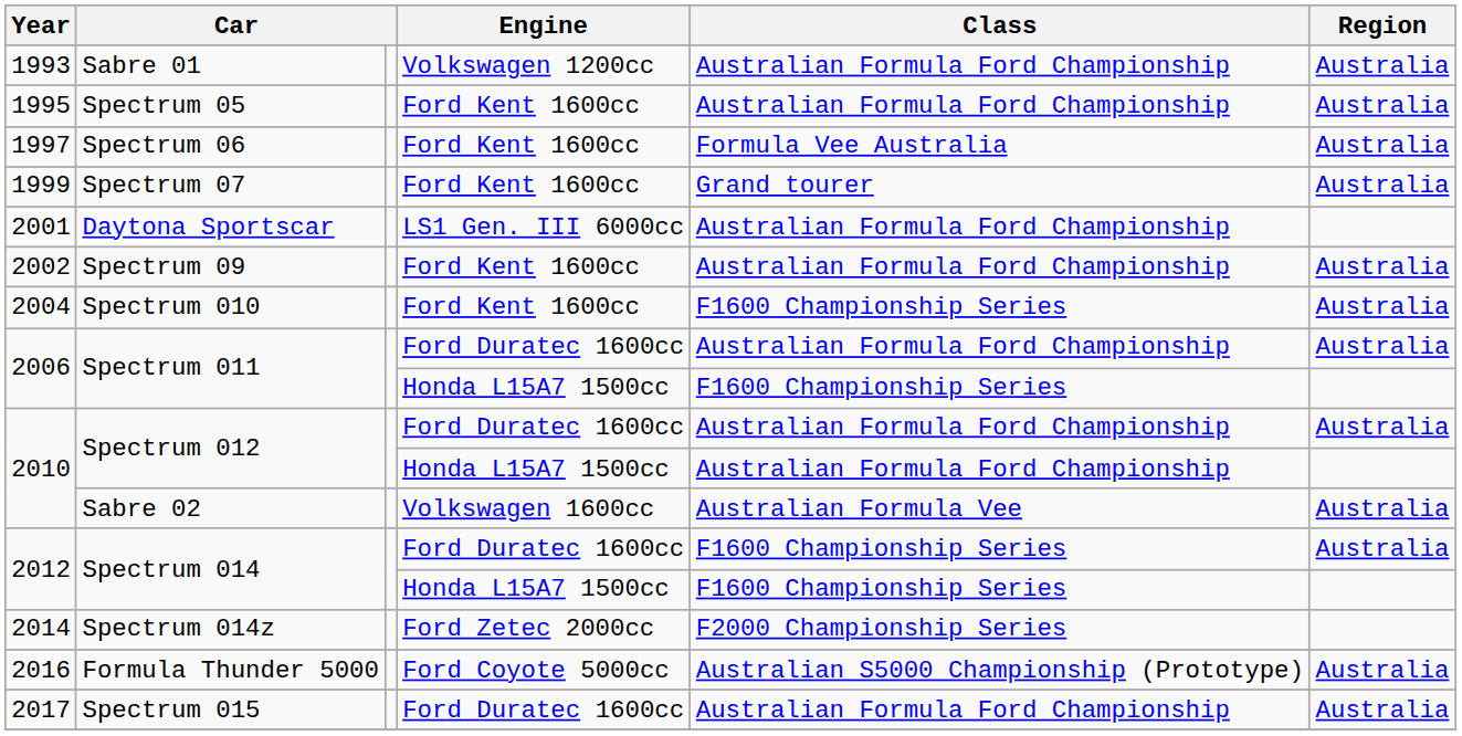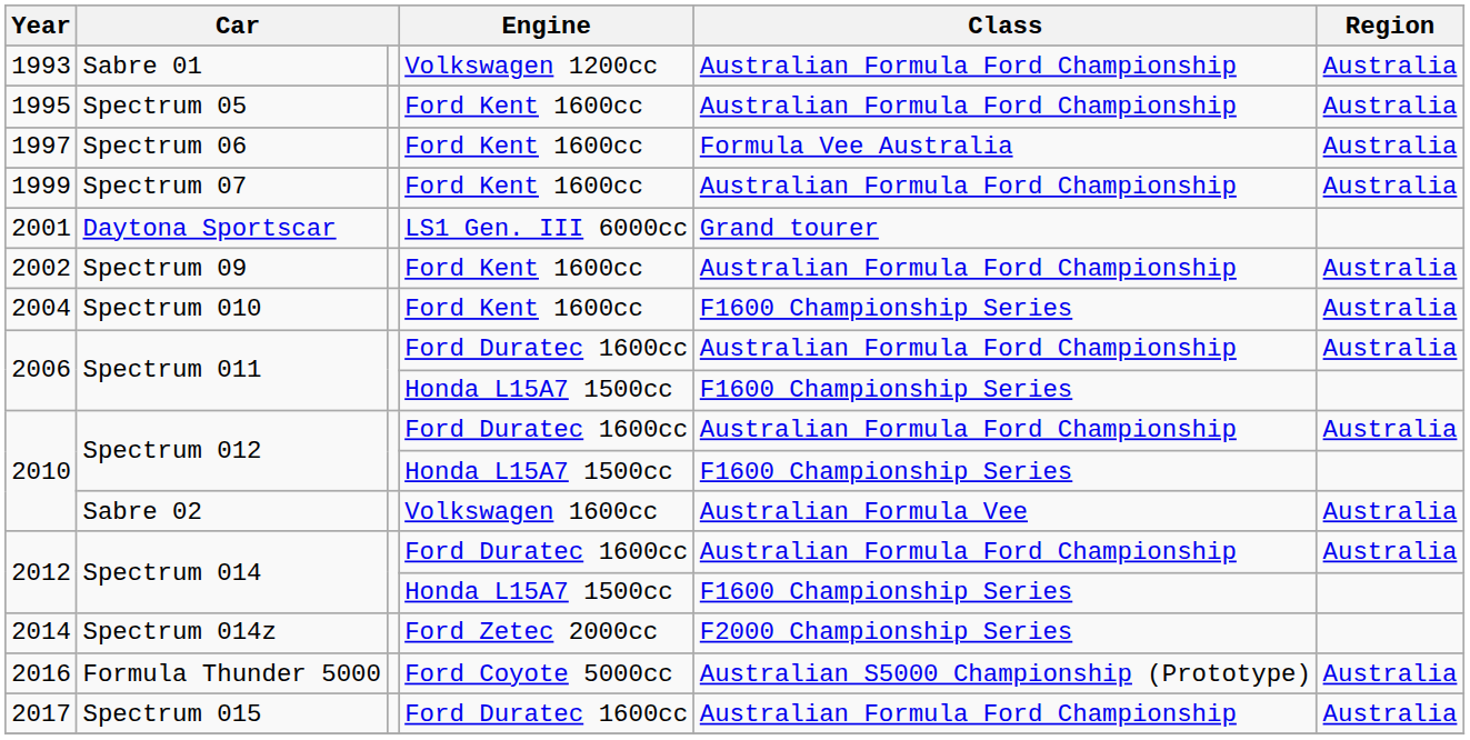Spectrum 07 | Class: Grand tourer -> Australian Formula Ford Championship
Daytona Sportscar | Class: Australian Formula Ford Championship -> Grand tourer
Spectrum 012 / Honda L15A7 1500cc | Class: Australian Formula Ford Championship -> F1600 Championship Series
Spectrum 014 / Ford Duratec 1600cc | Class: F1600 Championship Series -> Australian Formula Ford Championship
